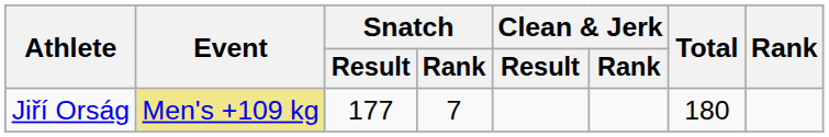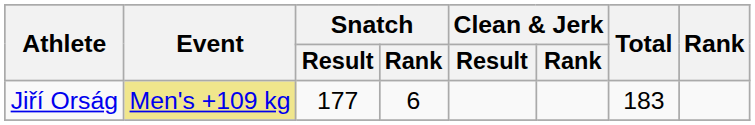Jiří Orság | Snatch / Rank: 7 -> 6
Jiří Orság | Total: 180 -> 183
